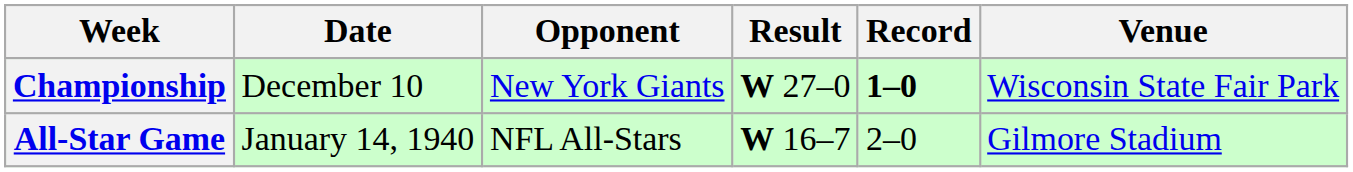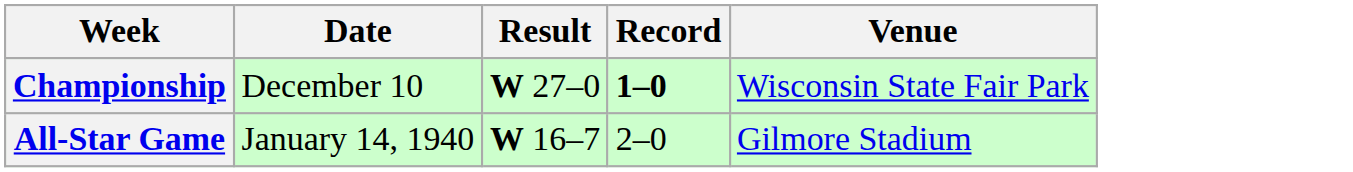- column: Opponent | New York Giants | NFL All-Stars
